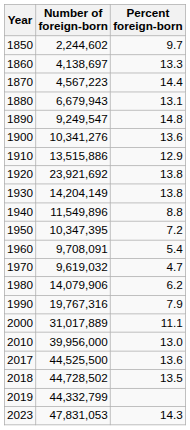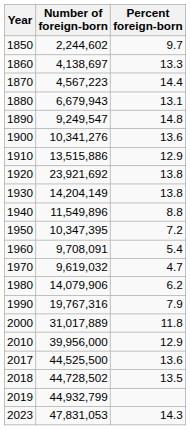2000 | Percent foreign-born: 11.1 -> 11.8
2010 | Percent foreign-born: 13.0 -> 12.9
2019 | Number of foreign-born: 44,332,799 -> 44,932,799
